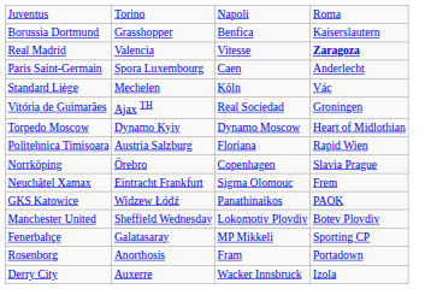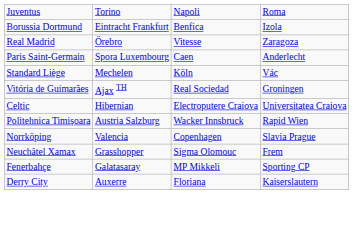Borussia Dortmund | column 2: Grasshopper -> Eintracht Frankfurt
Borussia Dortmund | column 4: Kaiserslautern -> Izola
Real Madrid | column 2: Valencia -> Örebro
Real Madrid | column 4: bold -> normal
- row: Torpedo Moscow | Dynamo Kyiv | Dynamo Moscow | Heart of Midlothian
+ row: Celtic | Hibernian | Electroputere Craiova | Universitatea Craiova
Politehnica Timișoara | column 3: Floriana -> Wacker Innsbruck
Norrköping | column 2: Örebro -> Valencia
Neuchâtel Xamax | column 2: Eintracht Frankfurt -> Grasshopper
- row: GKS Katowice | Widzew Łódź | Panathinaikos | PAOK
- row: Manchester United | Sheffield Wednesday | Lokomotiv Plovdiv | Botev Plovdiv
- row: Rosenborg | Anorthosis | Fram | Portadown
Derry City | column 3: Wacker Innsbruck -> Floriana
Derry City | column 4: Izola -> Kaiserslautern
